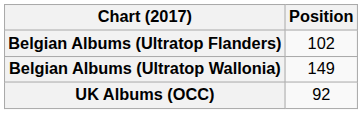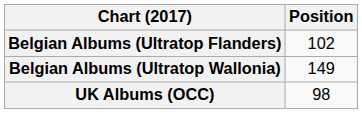UK Albums (OCC) | Position: 92 -> 98
